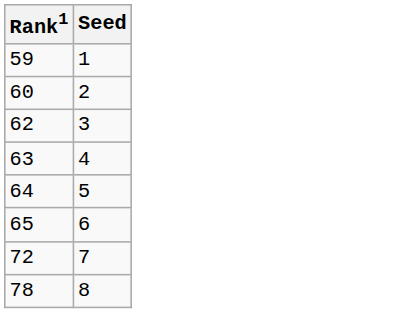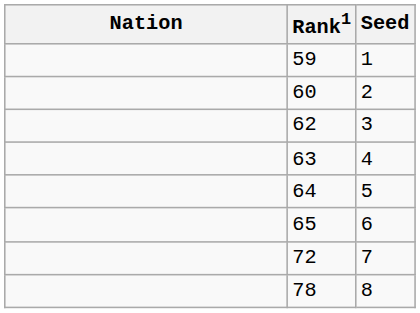+ column: Nation
